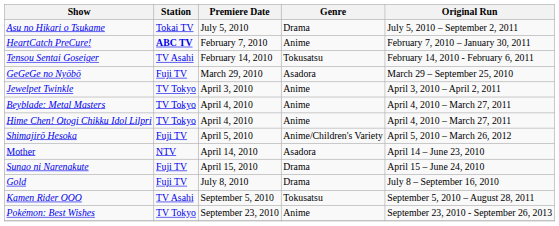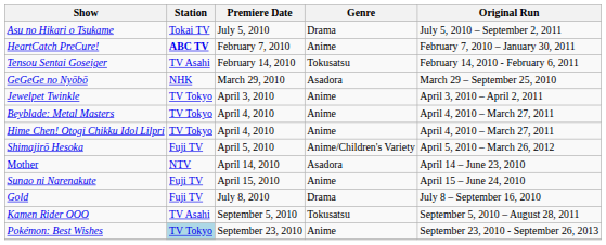GeGeGe no Nyōbō | Station: Fuji TV -> NHK
Sunao ni Narenakute | Genre: Drama -> Anime
Pokémon: Best Wishes | Station: no background -> lightblue background
